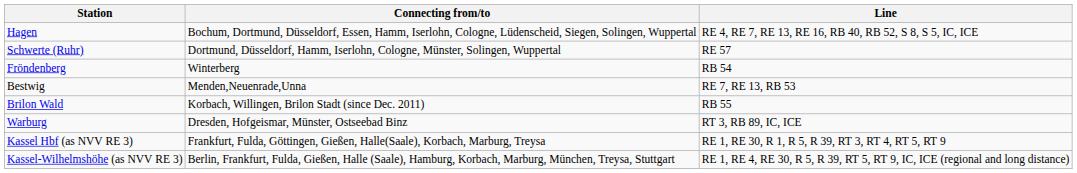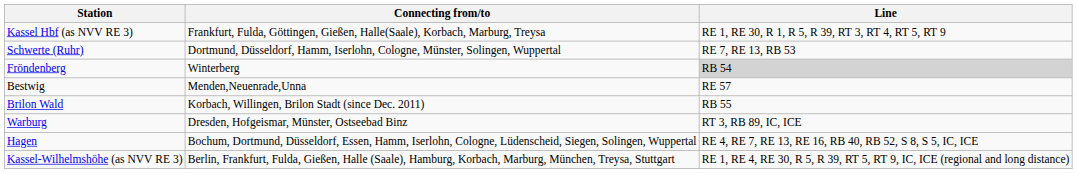rows swapped: Hagen <-> Kassel Hbf (as NVV RE 3)
Schwerte (Ruhr) | Line: RE 57 -> RE 7, RE 13, RB 53
Fröndenberg | Line: no background -> lightgrey background
Bestwig | Line: RE 7, RE 13, RB 53 -> RE 57
